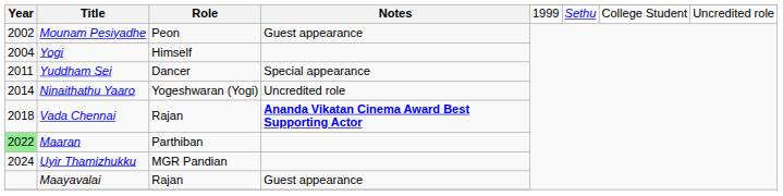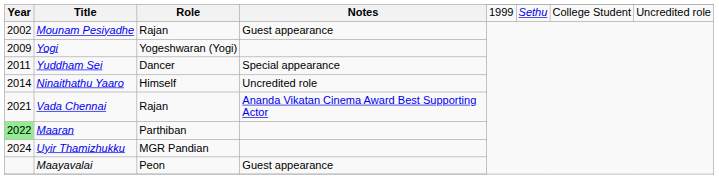Mounam Pesiyadhe | Role: Peon -> Rajan
Yogi | Year: 2004 -> 2009
Yogi | Role: Himself -> Yogeshwaran (Yogi)
Ninaithathu Yaaro | Role: Yogeshwaran (Yogi) -> Himself
Vada Chennai | Year: 2018 -> 2021
Vada Chennai | Notes: bold -> normal
Maayavalai | Role: Rajan -> Peon
